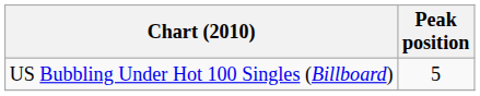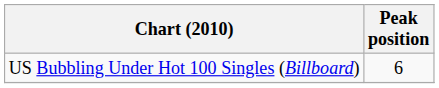US Bubbling Under Hot 100 Singles (Billboard) | Peak position: 5 -> 6
